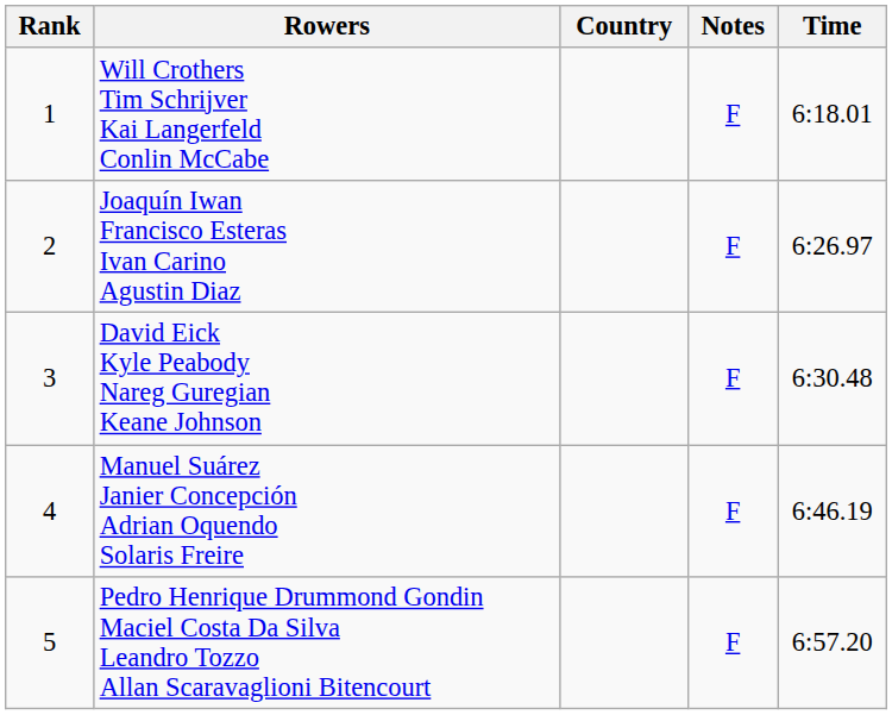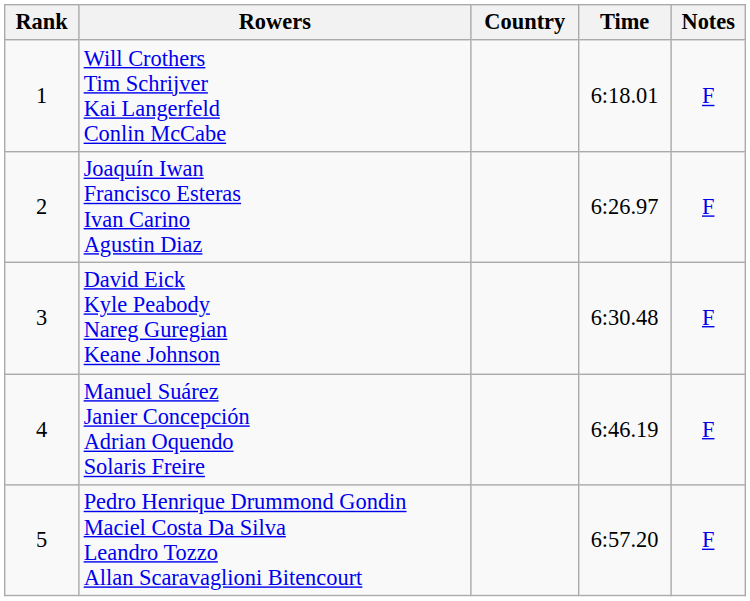columns swapped: Time <-> Notes
